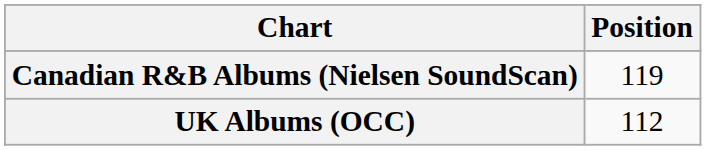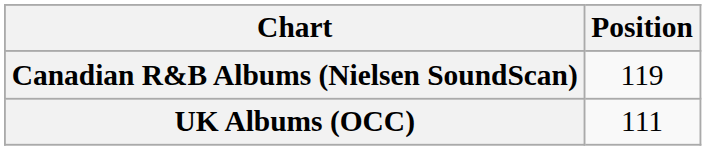UK Albums (OCC) | Position: 112 -> 111
